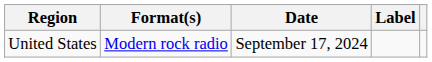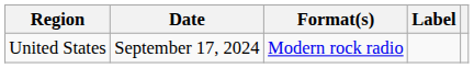columns swapped: Date <-> Format(s)
